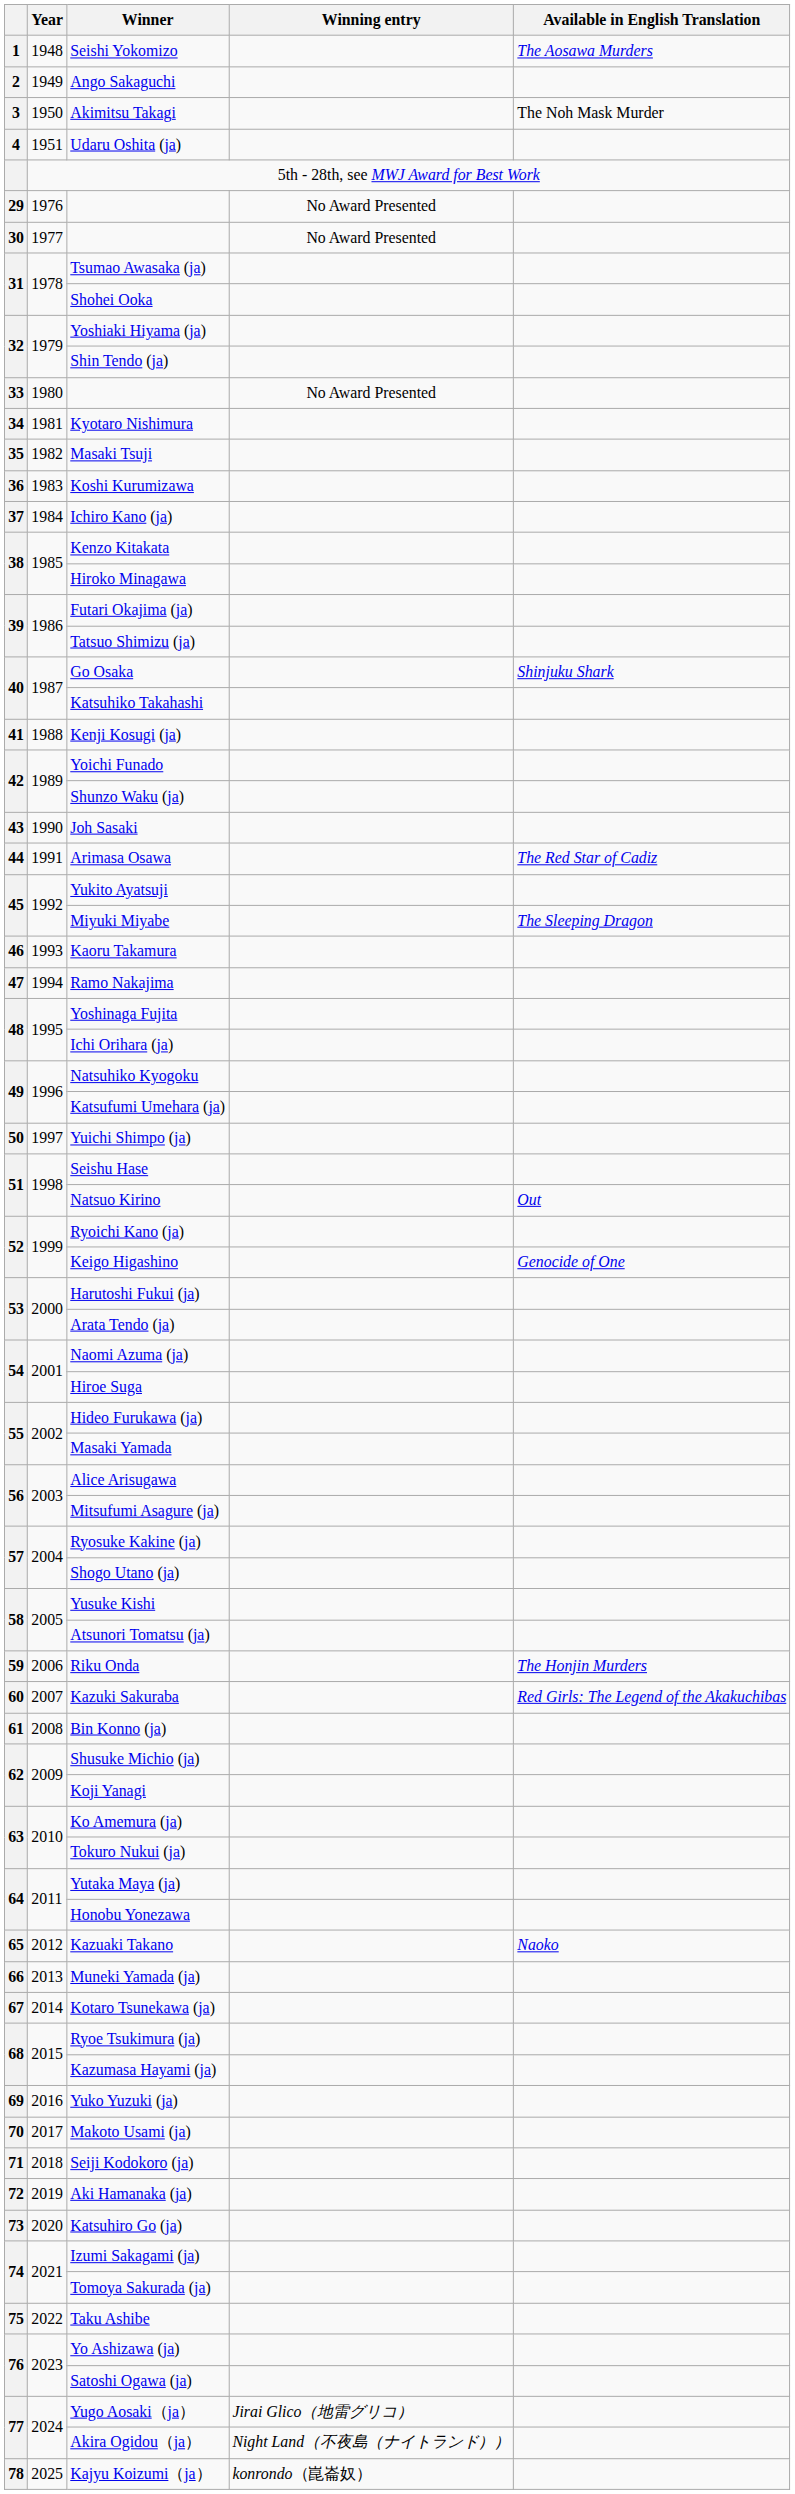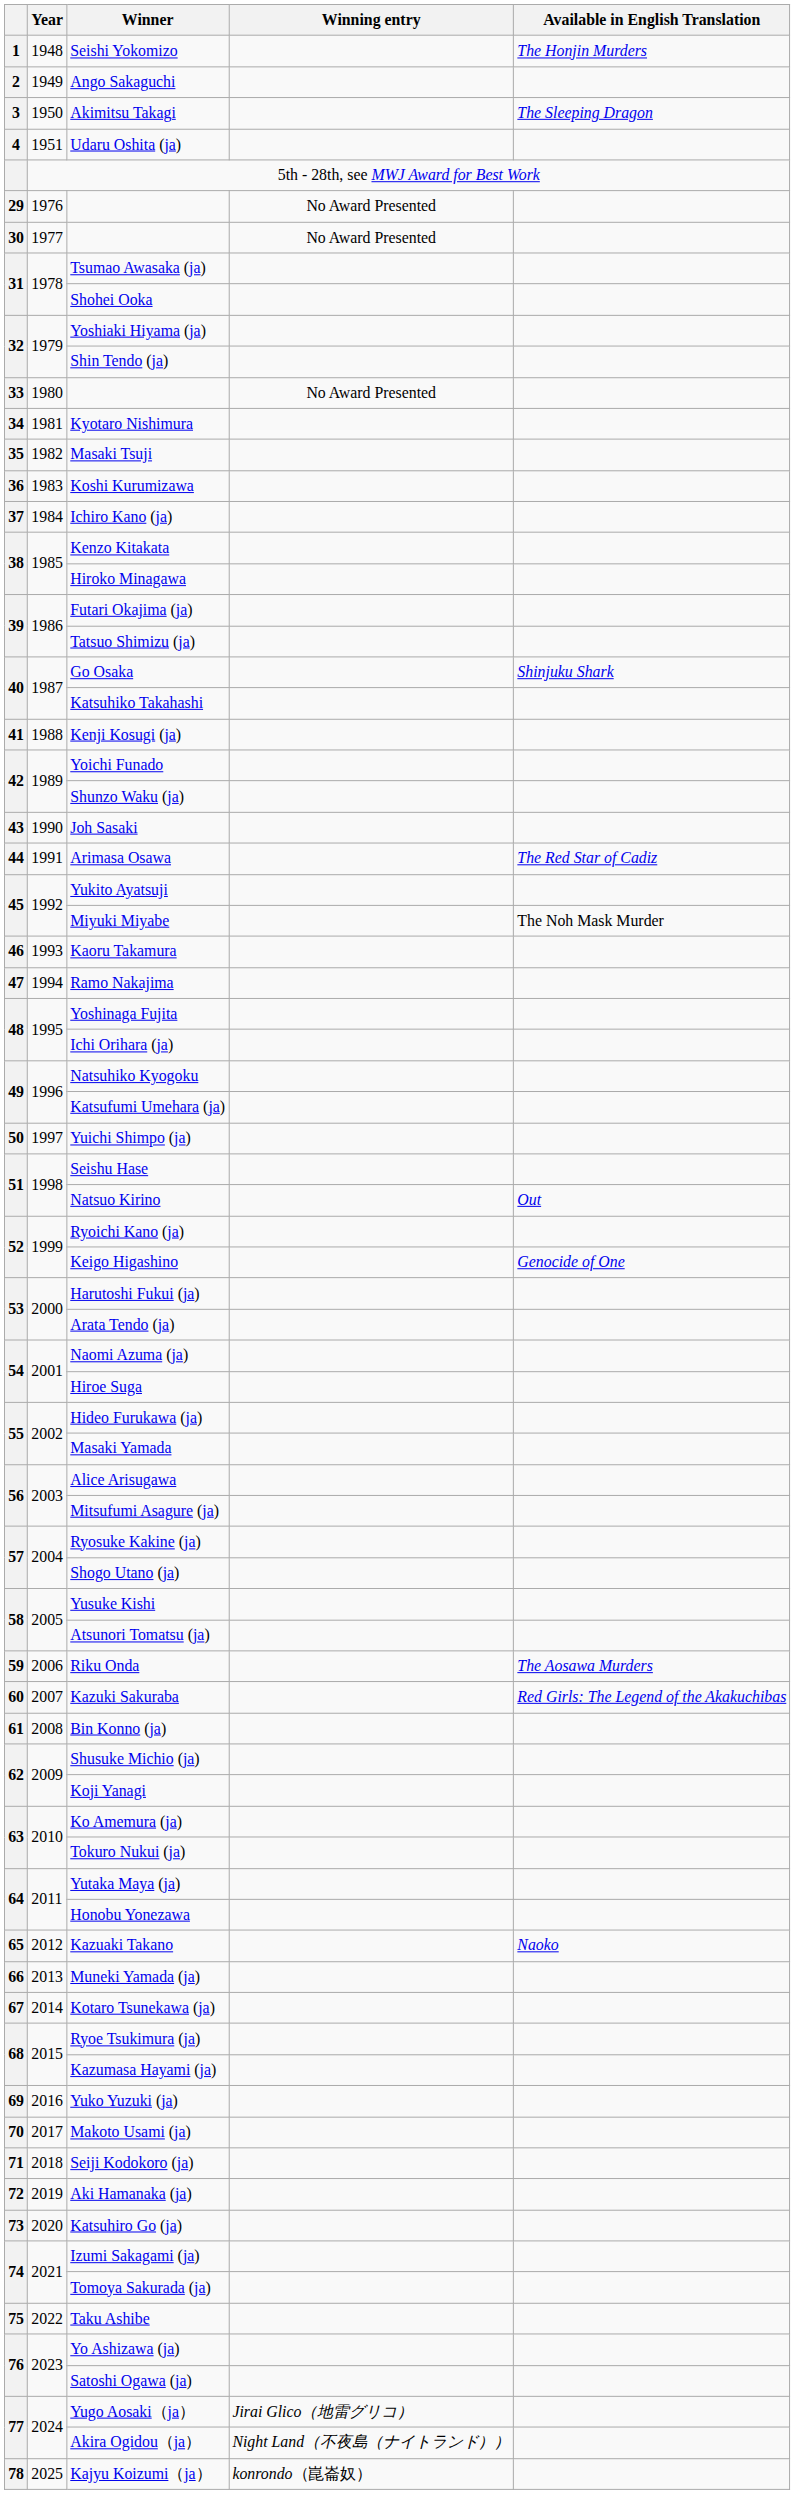Seishi Yokomizo | Available in English Translation: The Aosawa Murders -> The Honjin Murders
Akimitsu Takagi | Available in English Translation: The Noh Mask Murder -> The Sleeping Dragon
Miyuki Miyabe | Available in English Translation: The Sleeping Dragon -> The Noh Mask Murder
Riku Onda | Available in English Translation: The Honjin Murders -> The Aosawa Murders
